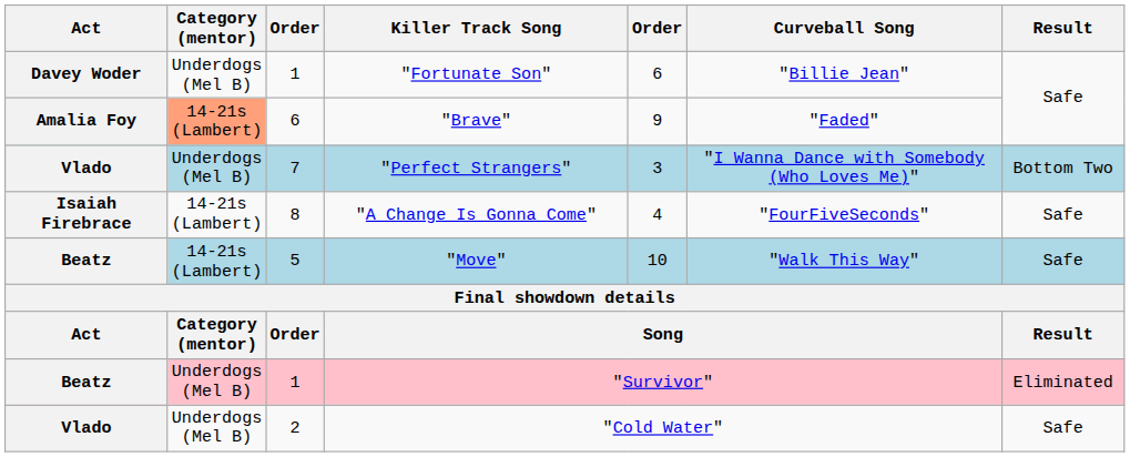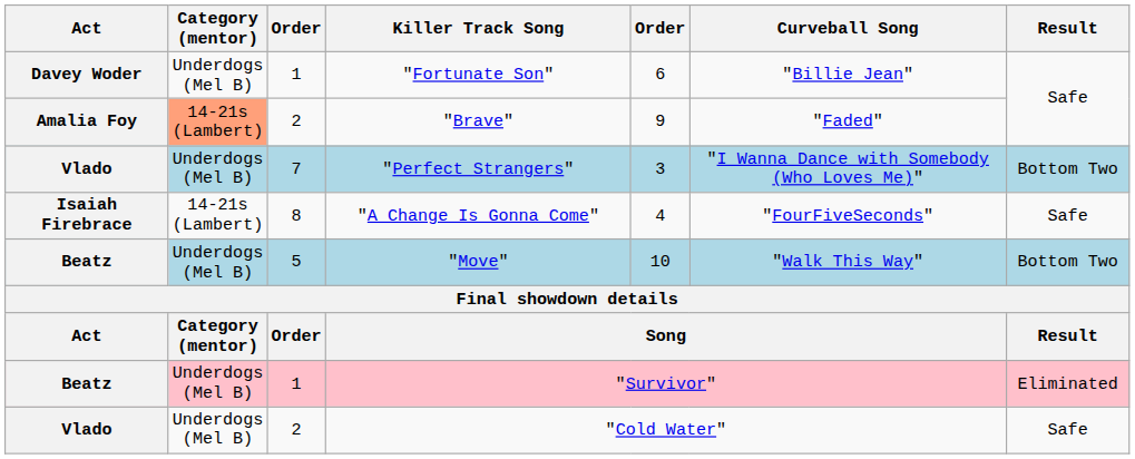"Brave" | column 3: 6 -> 2
"Move" | Category (mentor): 14-21s (Lambert) -> Underdogs (Mel B)
"Move" | Result: Safe -> Bottom Two
